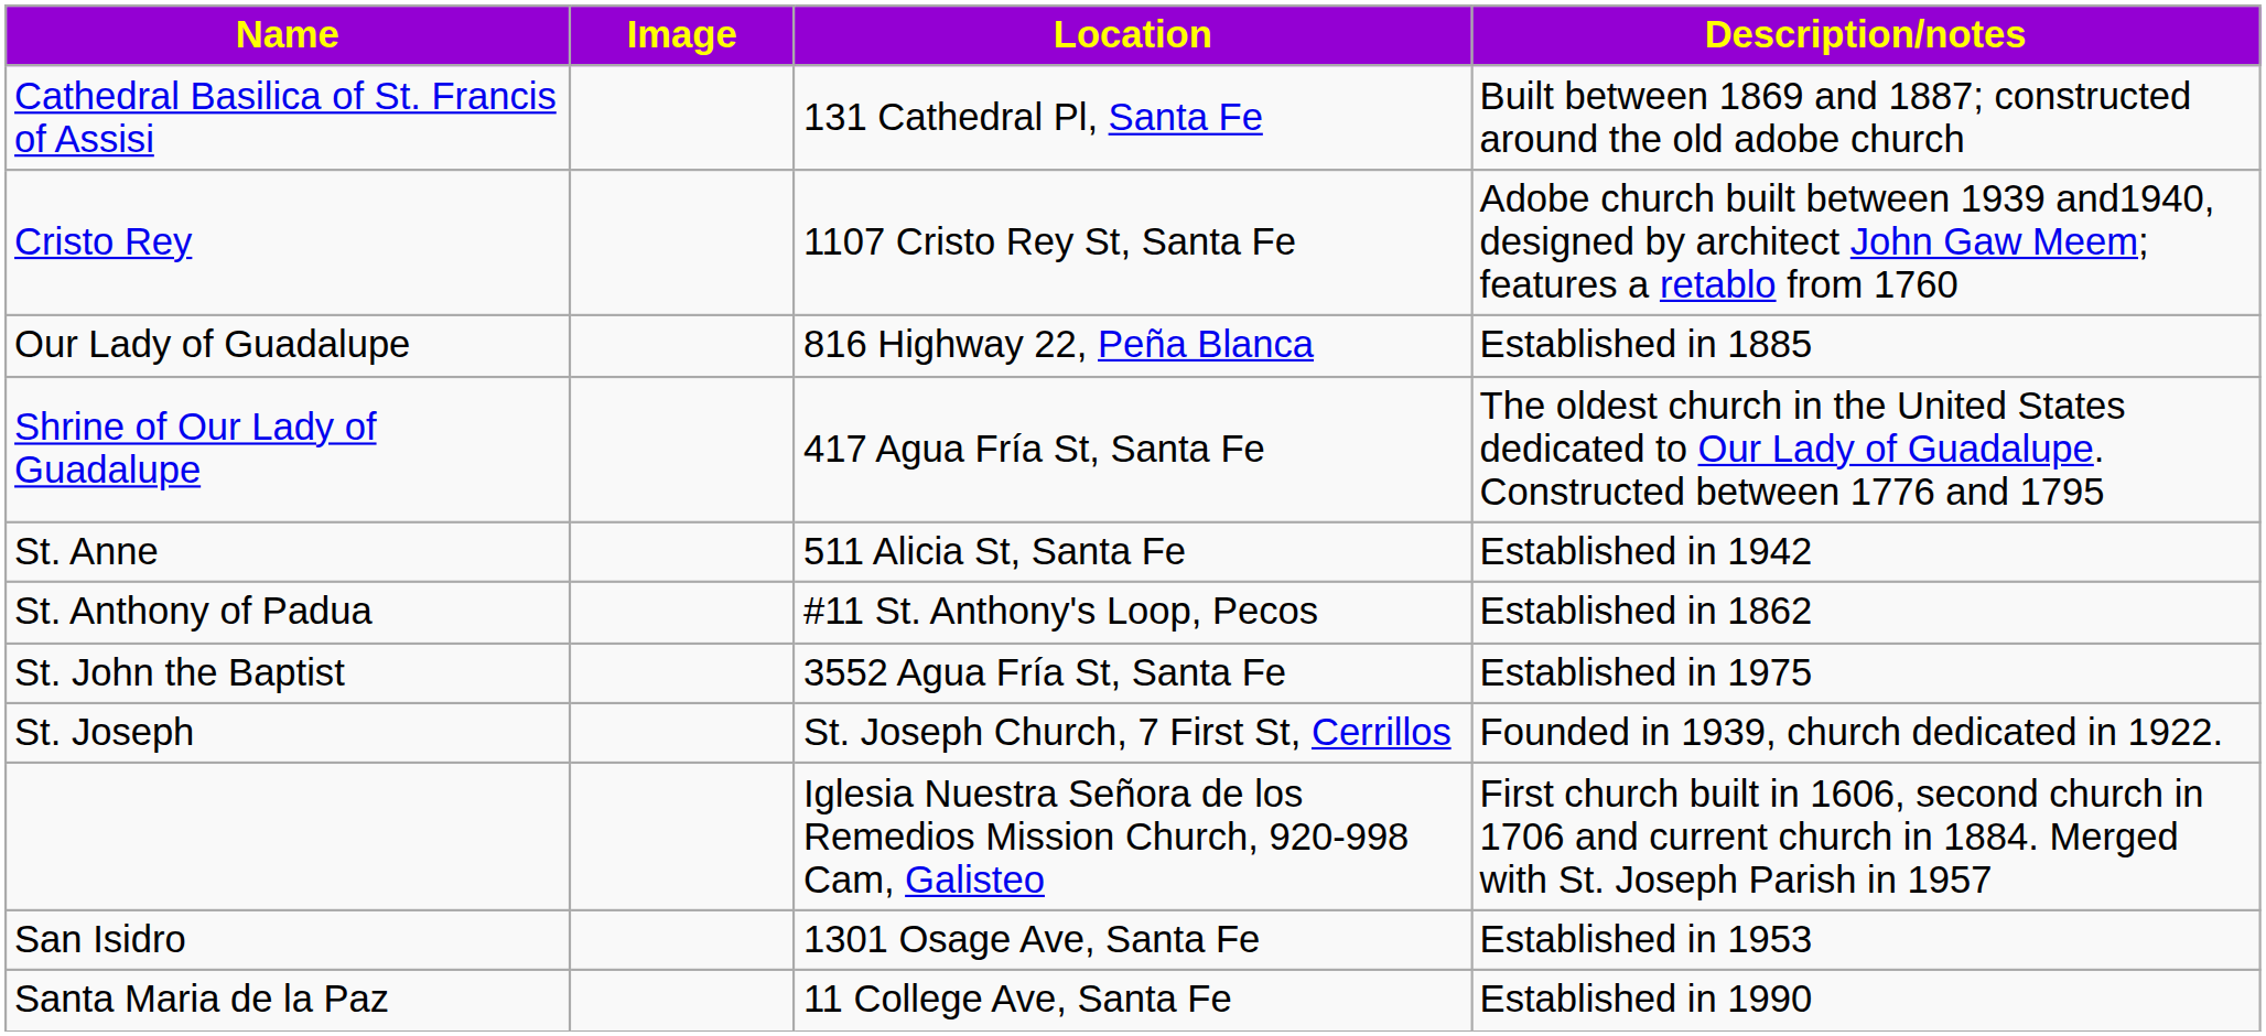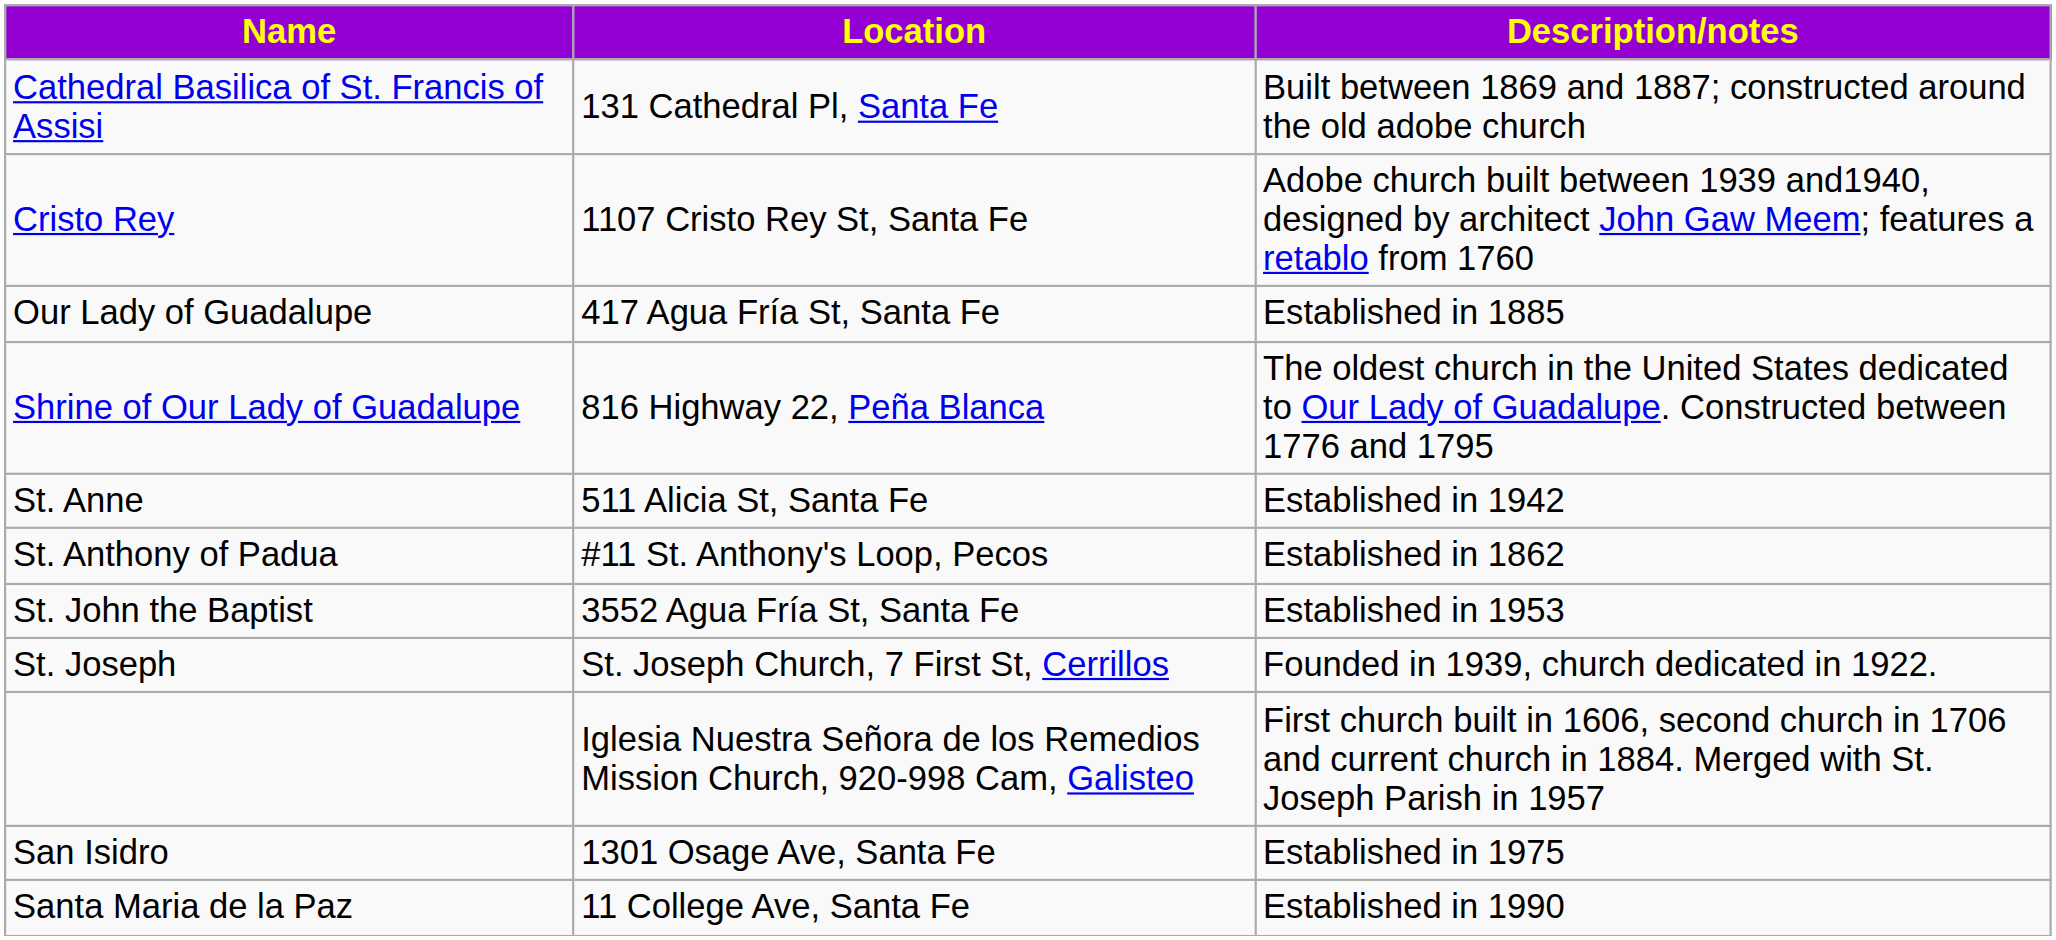- column: Image
Our Lady of Guadalupe | Location: 816 Highway 22, Peña Blanca -> 417 Agua Fría St, Santa Fe
Shrine of Our Lady of Guadalupe | Location: 417 Agua Fría St, Santa Fe -> 816 Highway 22, Peña Blanca
St. John the Baptist | Description/notes: Established in 1975 -> Established in 1953
San Isidro | Description/notes: Established in 1953 -> Established in 1975
